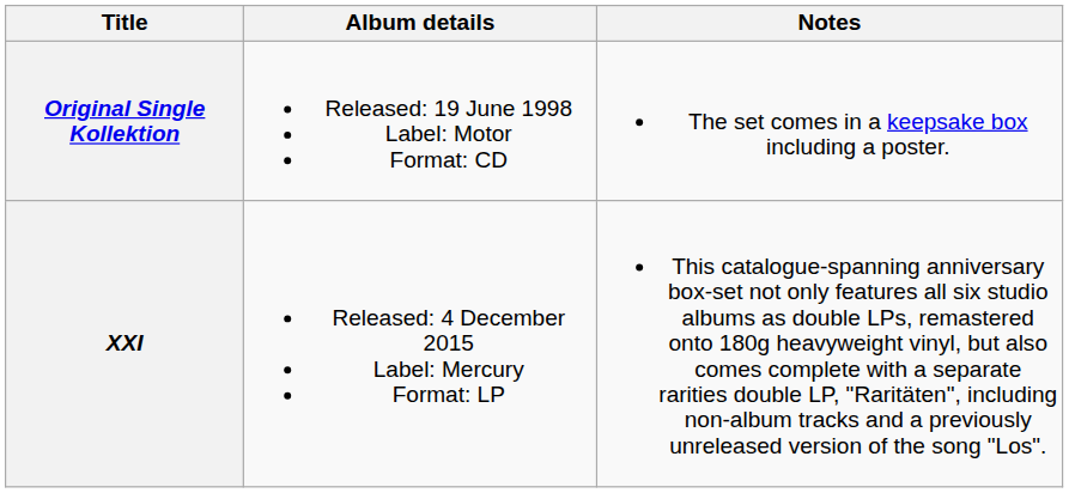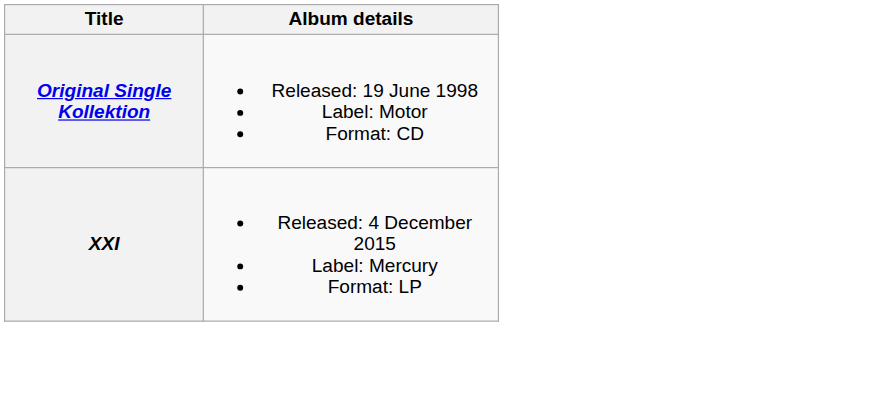- column: Notes | The set comes in a keepsake box including a poster. | This catalogue-spanning anniversary box-set not only features all six studio albums as double LPs, remastered onto 180g heavyweight vinyl, but also comes complete with a separate rarities double LP, "Raritäten", including non-album tracks and a previously unreleased version of the song "Los".
